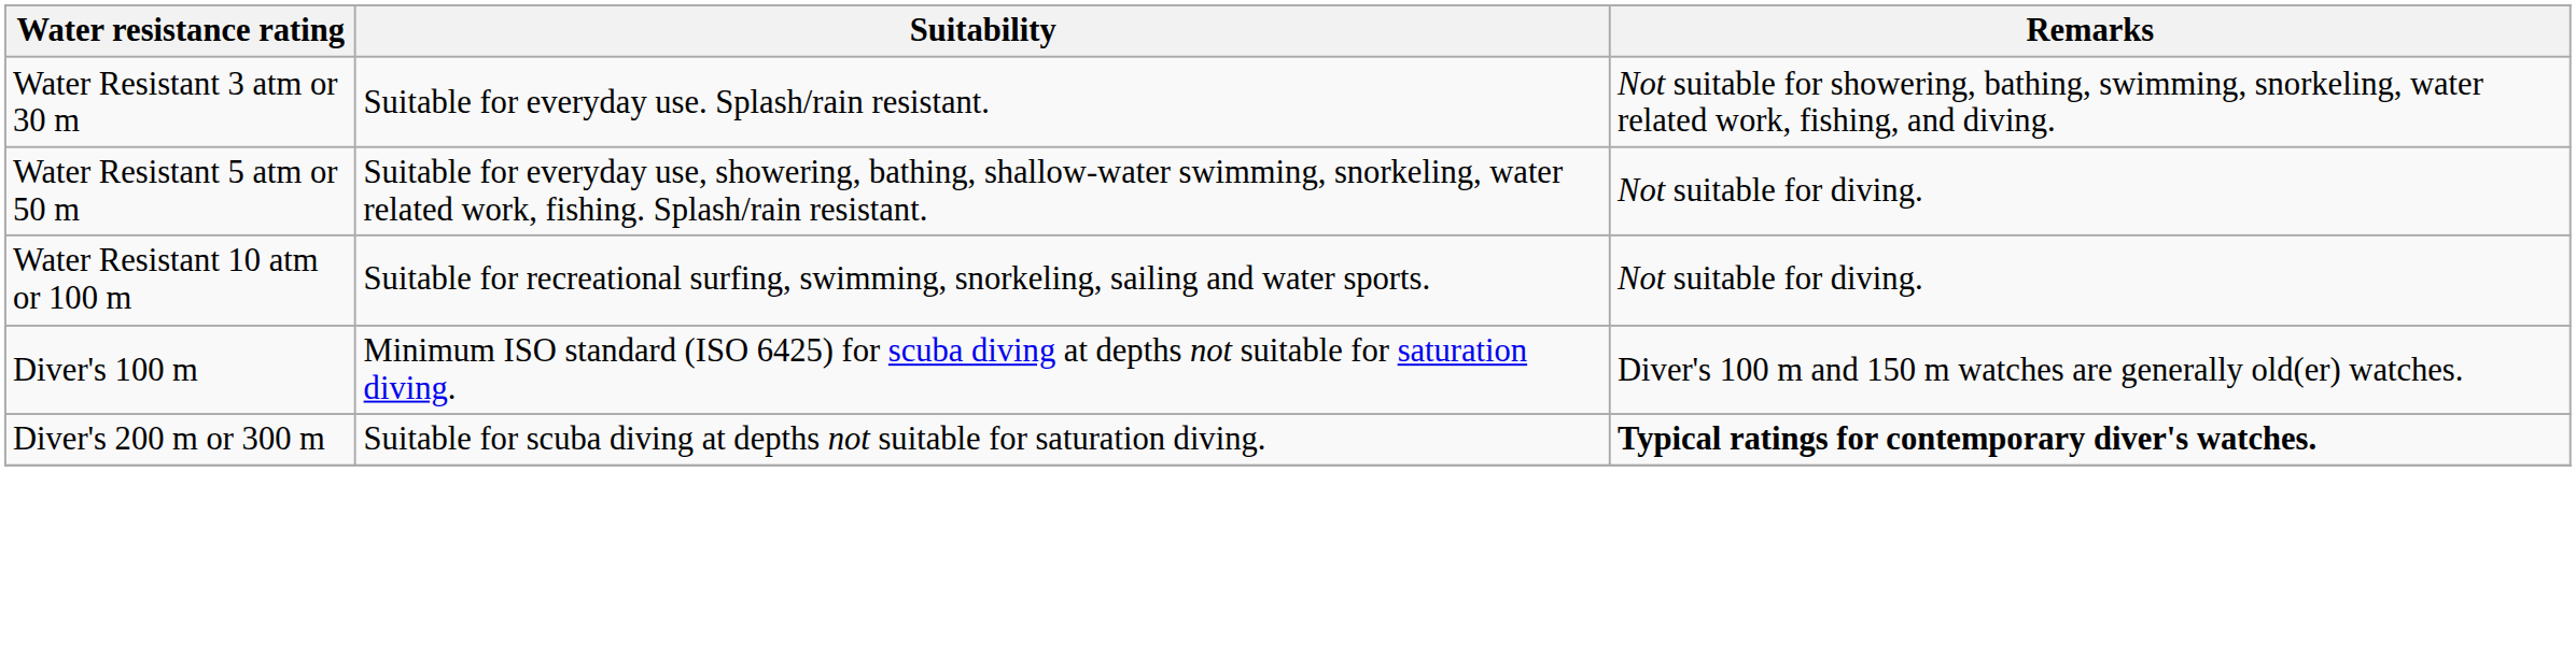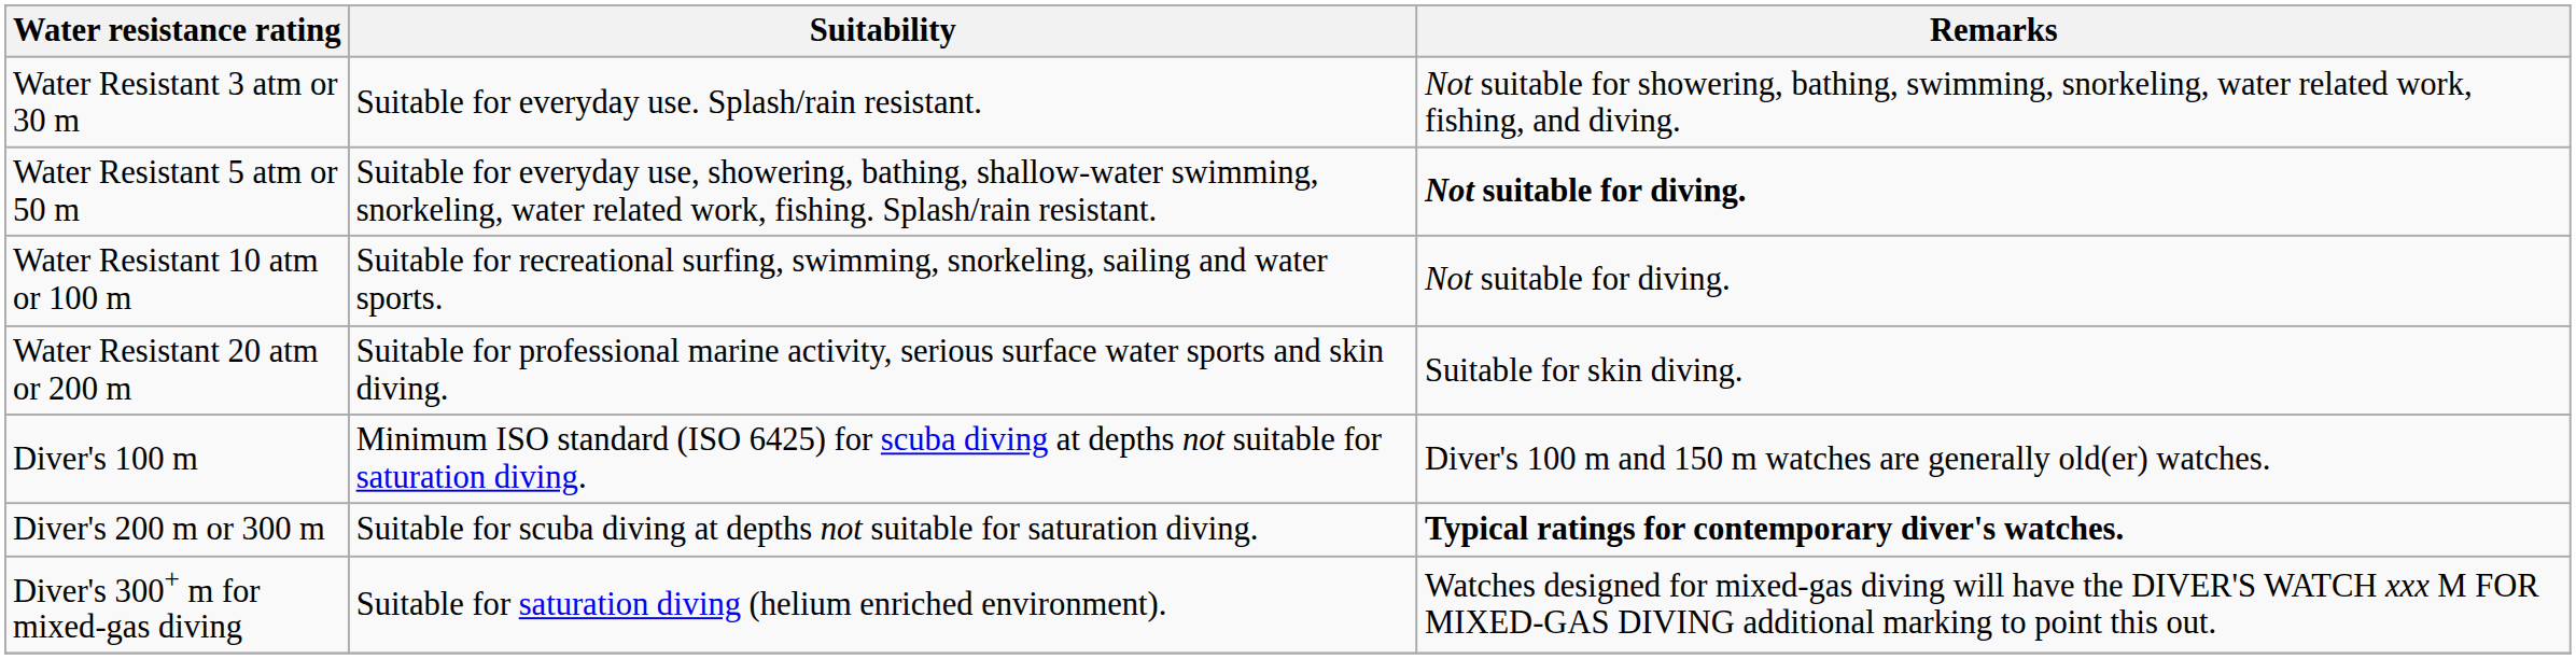Water Resistant 5 atm or 50 m | Remarks: normal -> bold
+ row: Water Resistant 20 atm or 200 m | Suitable for professional marine activity, serious surface water sports and skin diving. | Suitable for skin diving.
+ row: Diver's 300+ m for mixed-gas diving | Suitable for saturation diving (helium enriched environment). | Watches designed for mixed-gas diving will have the DIVER'S WATCH xxx M FOR MIXED-GAS DIVING additional marking to point this out.
